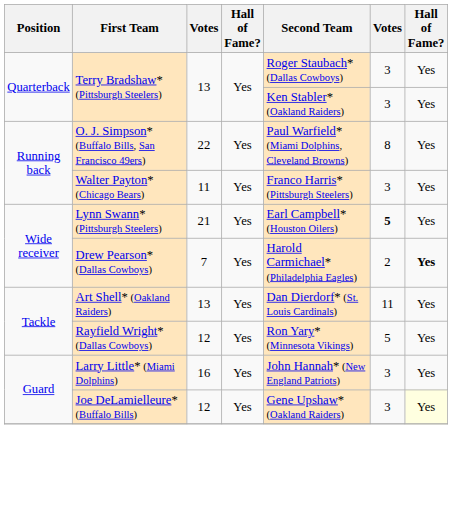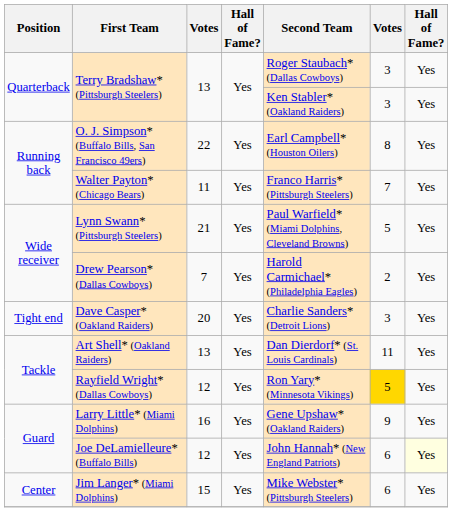O. J. Simpson* (Buffalo Bills, San Francisco 49ers) | Second Team: Paul Warfield* (Miami Dolphins, Cleveland Browns) -> Earl Campbell* (Houston Oilers)
Walter Payton* (Chicago Bears) | column 6: 3 -> 7
Lynn Swann* (Pittsburgh Steelers) | Second Team: Earl Campbell* (Houston Oilers) -> Paul Warfield* (Miami Dolphins, Cleveland Browns)
Lynn Swann* (Pittsburgh Steelers) | column 6: bold -> normal
Drew Pearson* (Dallas Cowboys) | column 7: bold -> normal
+ row: Tight end | Dave Casper* (Oakland Raiders) | 20 | Yes | Charlie Sanders* (Detroit Lions) | 3 | Yes
Rayfield Wright* (Dallas Cowboys) | column 6: no background -> gold background
Larry Little* (Miami Dolphins) | Second Team: John Hannah* (New England Patriots) -> Gene Upshaw* (Oakland Raiders)
Larry Little* (Miami Dolphins) | column 6: 3 -> 9
Joe DeLamielleure* (Buffalo Bills) | Second Team: Gene Upshaw* (Oakland Raiders) -> John Hannah* (New England Patriots)
Joe DeLamielleure* (Buffalo Bills) | column 6: 3 -> 6
+ row: Center | Jim Langer* (Miami Dolphins) | 15 | Yes | Mike Webster* (Pittsburgh Steelers) | 6 | Yes
